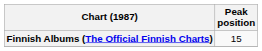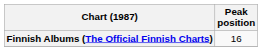Finnish Albums (The Official Finnish Charts) | Peak position: 15 -> 16
